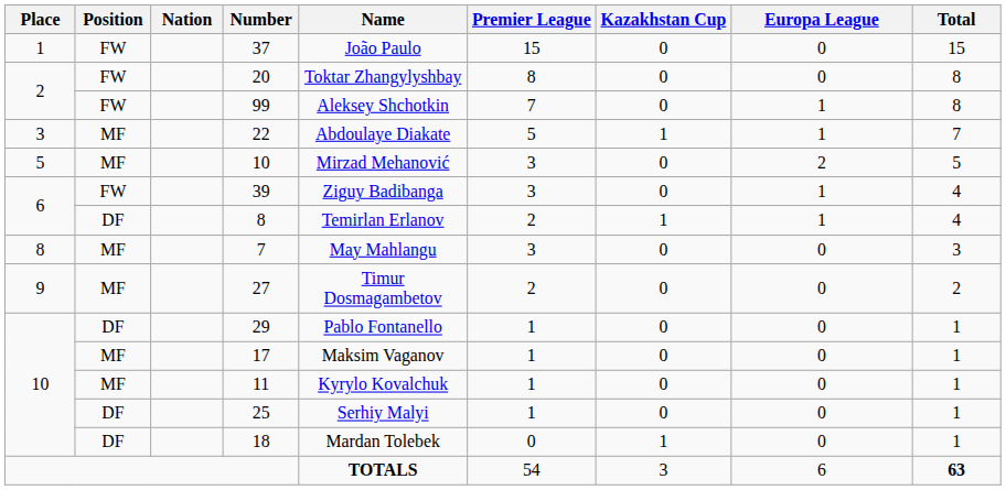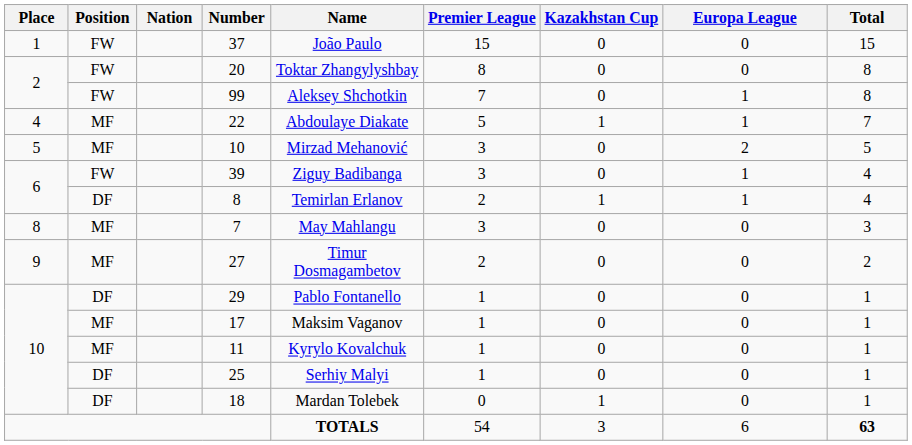22 | Place: 3 -> 4
